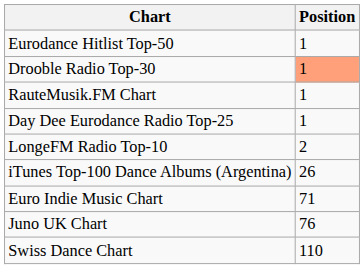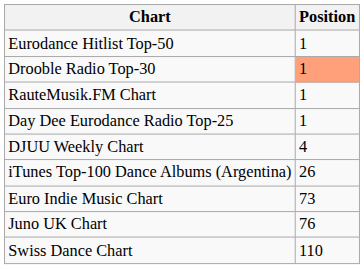- row: LongeFM Radio Top-10 | 2
+ row: DJUU Weekly Chart | 4
Euro Indie Music Chart | Position: 71 -> 73
